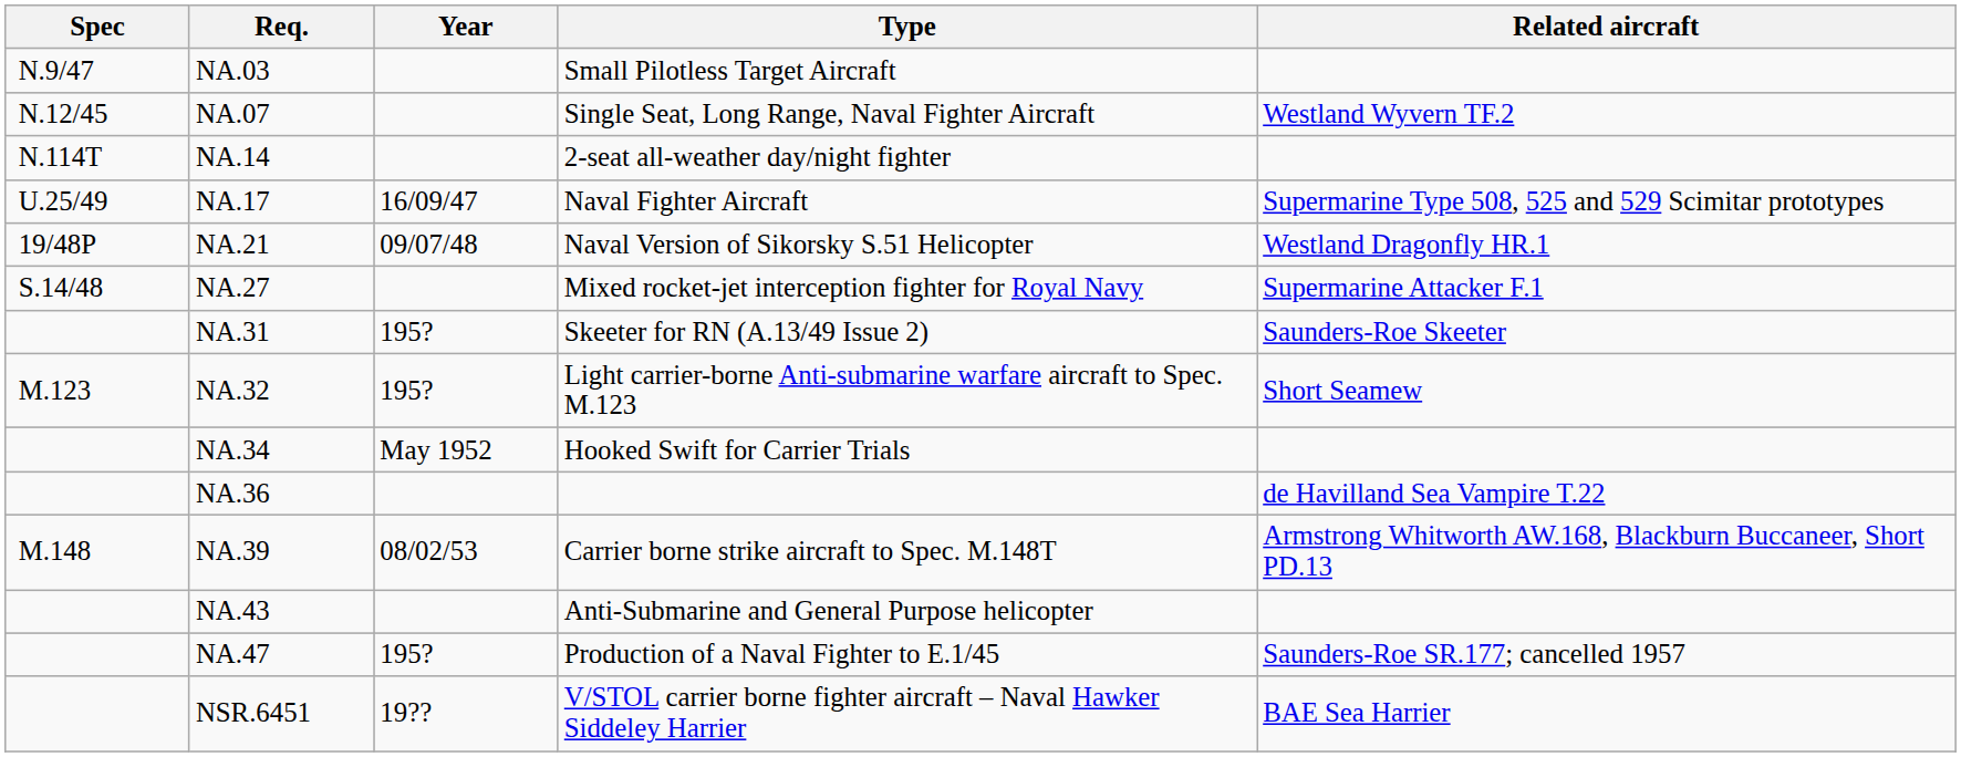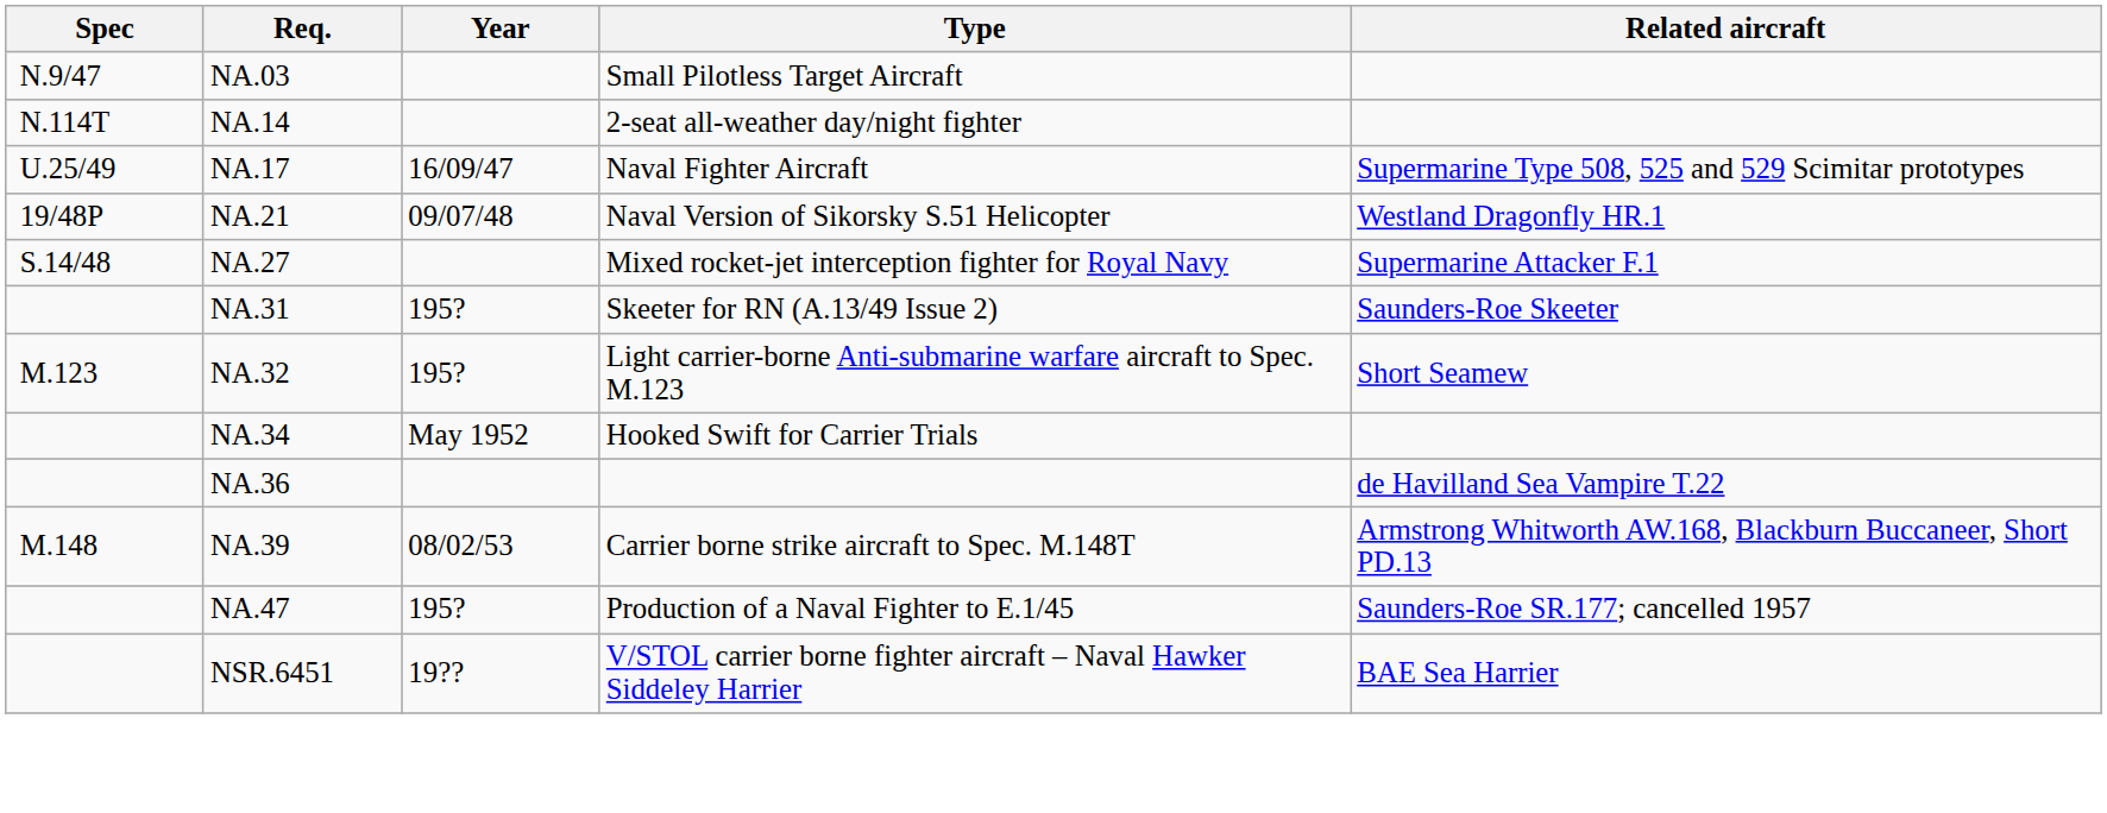- row: N.12/45 | NA.07 | Single Seat, Long Range, Naval Fighter Aircraft | Westland Wyvern TF.2
- row: NA.43 | Anti-Submarine and General Purpose helicopter
